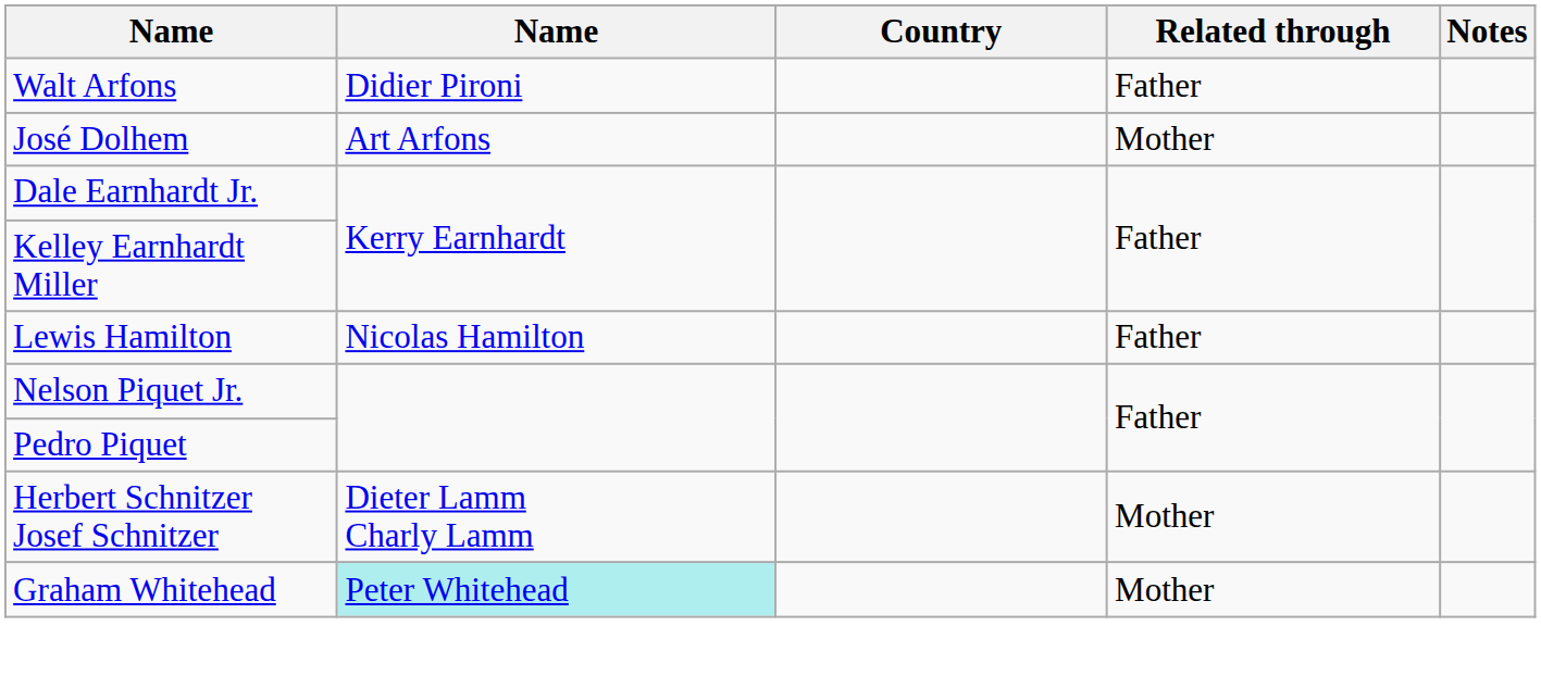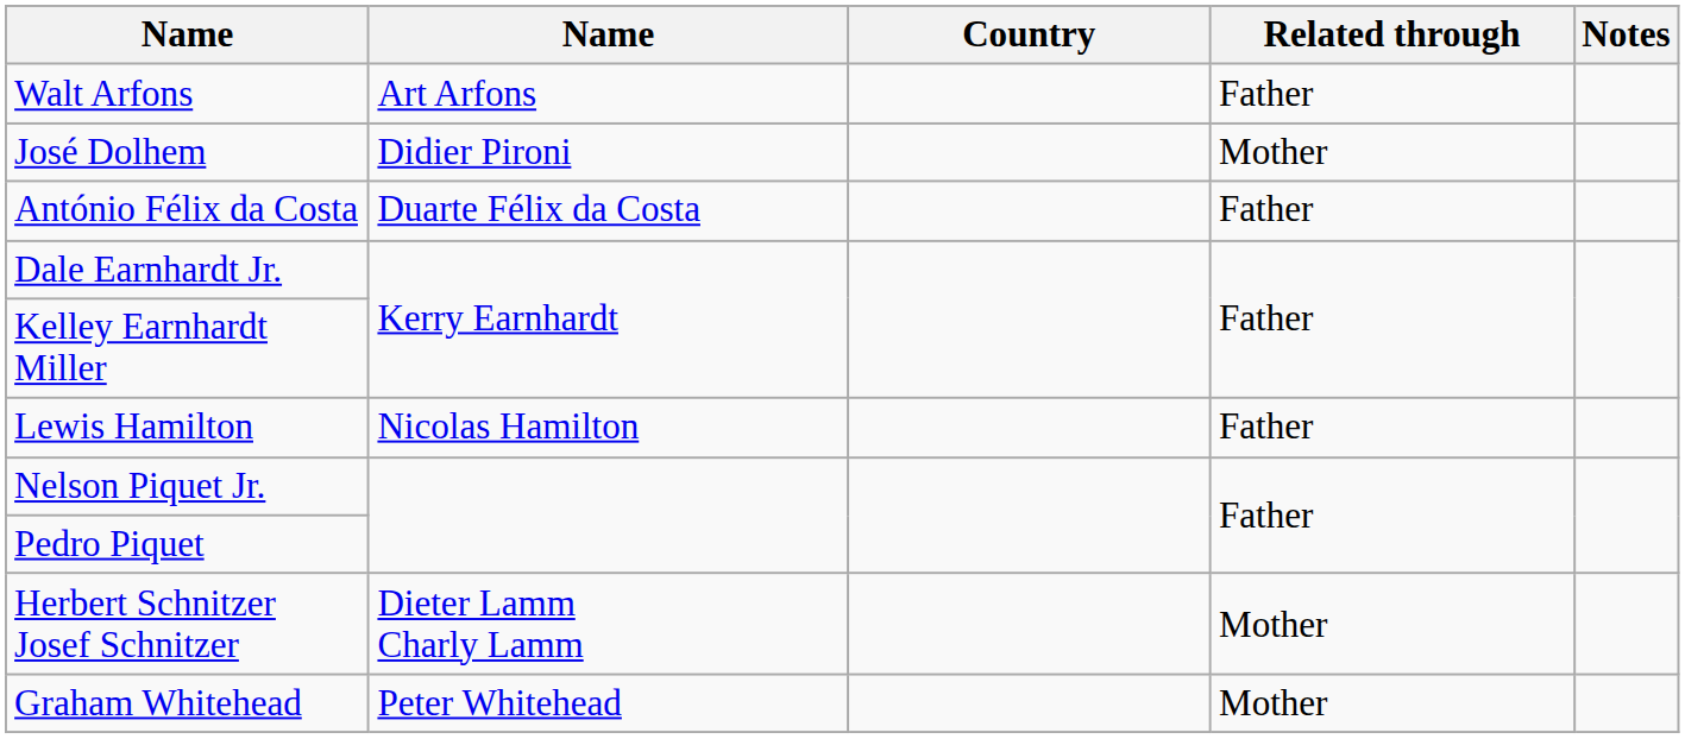Walt Arfons | column 2: Didier Pironi -> Art Arfons
José Dolhem | column 2: Art Arfons -> Didier Pironi
+ row: António Félix da Costa | Duarte Félix da Costa | Father
Graham Whitehead | column 2: paleturquoise background -> no background
